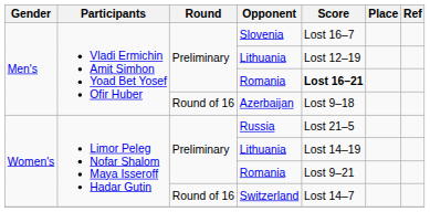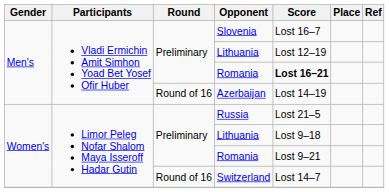Azerbaijan | Score: Lost 9–18 -> Lost 14–19
Women's / Lithuania | Score: Lost 14–19 -> Lost 9–18
